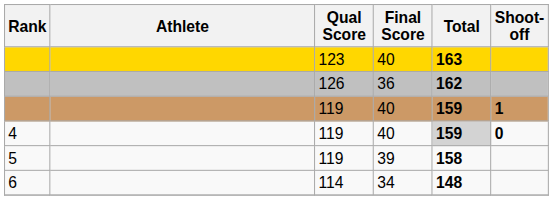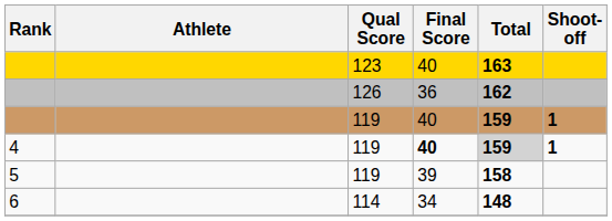4 | Final Score: normal -> bold
4 | Shoot-off: 0 -> 1
